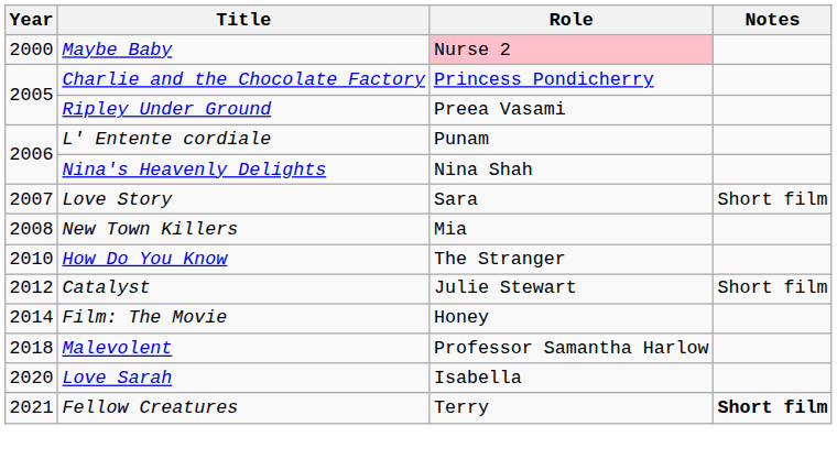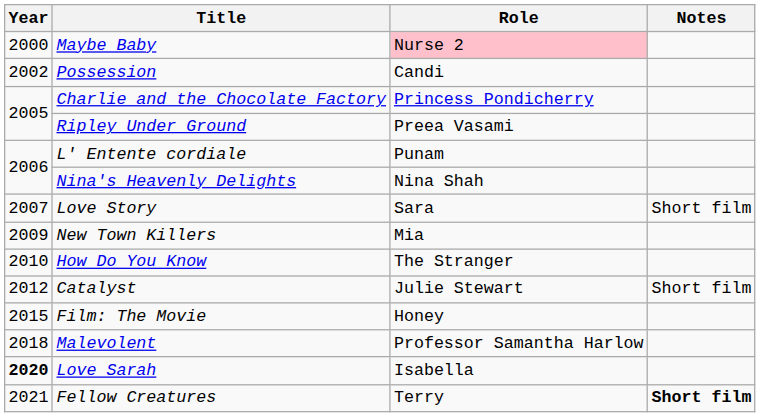+ row: 2002 | Possession | Candi
New Town Killers | Year: 2008 -> 2009
Film: The Movie | Year: 2014 -> 2015
Love Sarah | Year: normal -> bold
